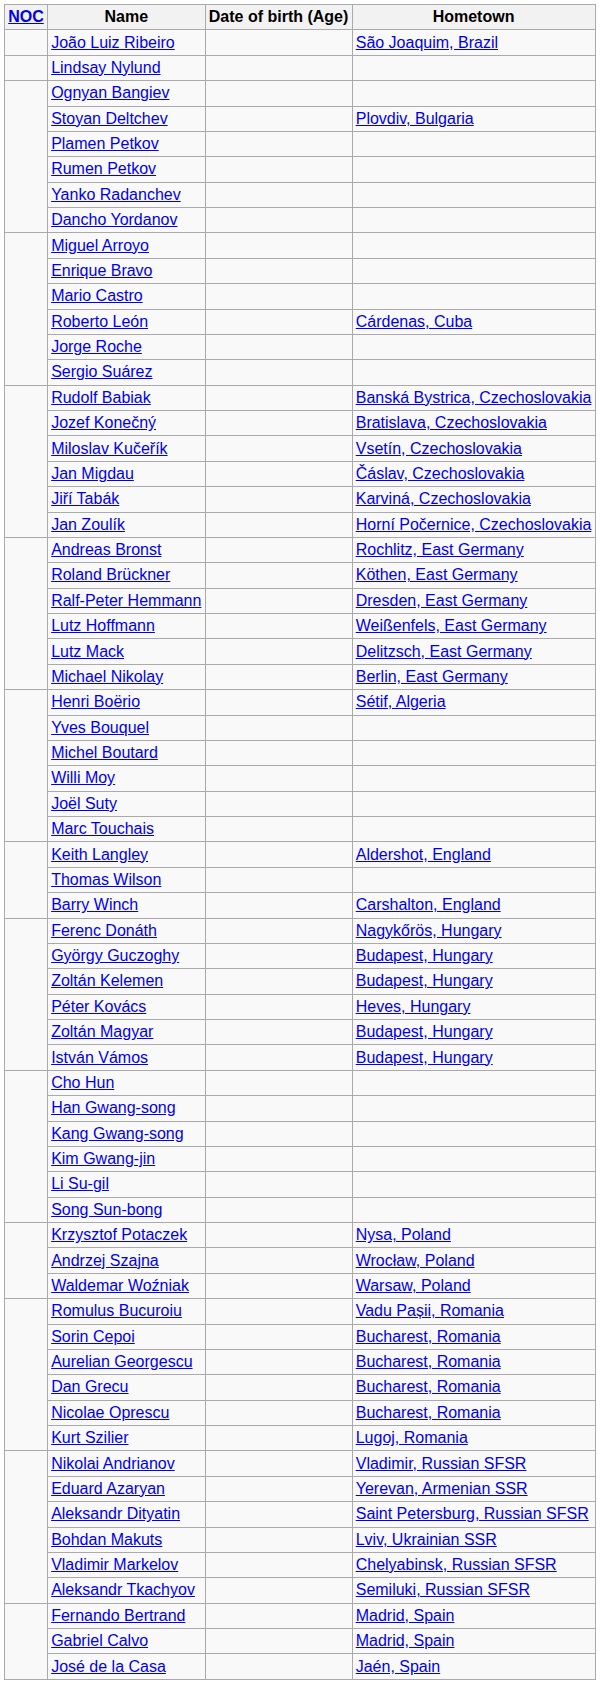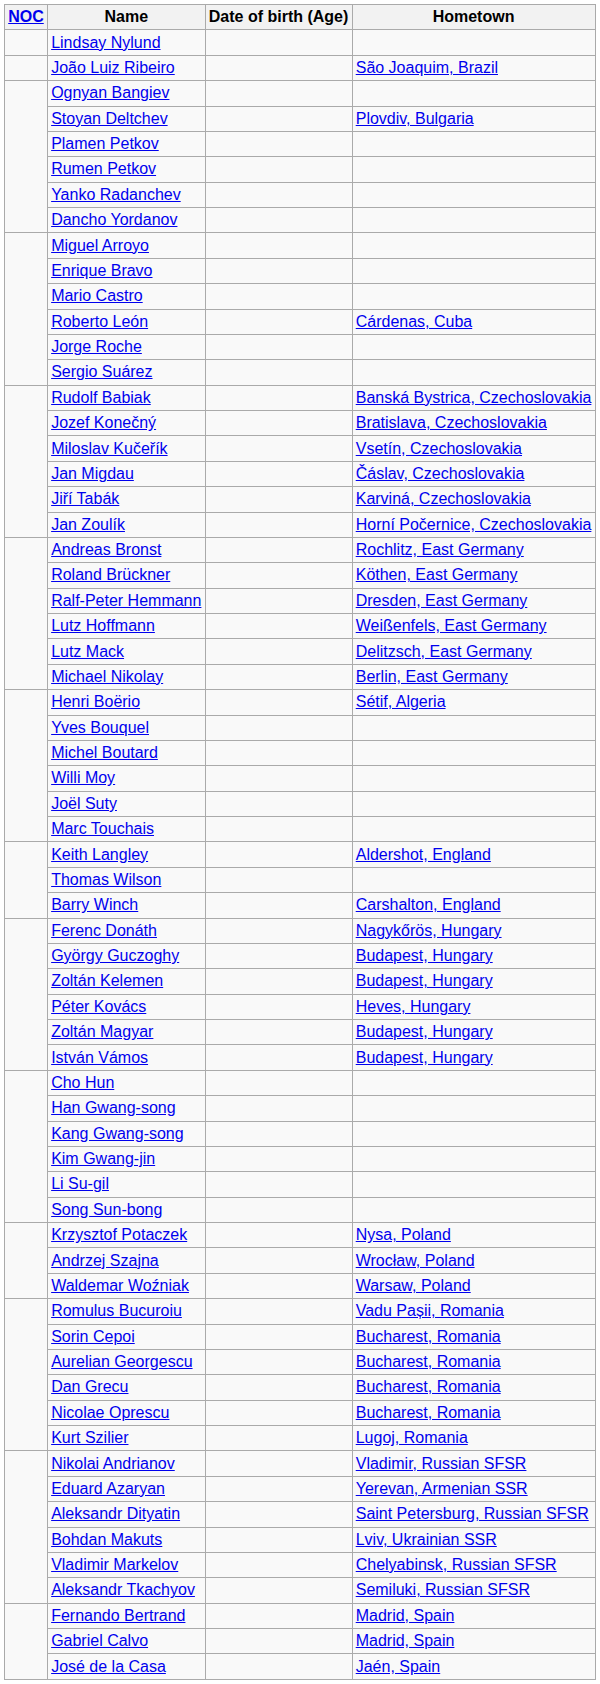rows swapped: Lindsay Nylund <-> João Luiz Ribeiro
